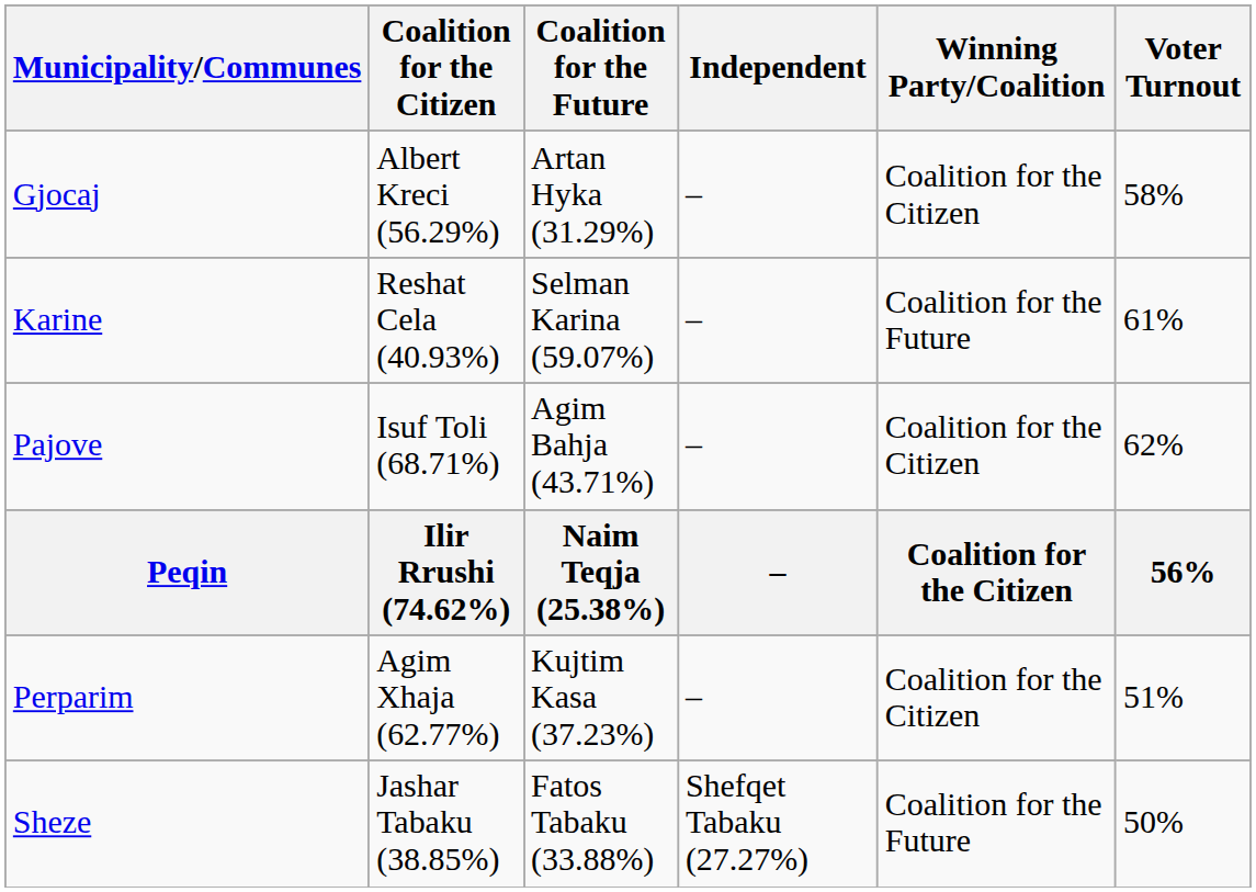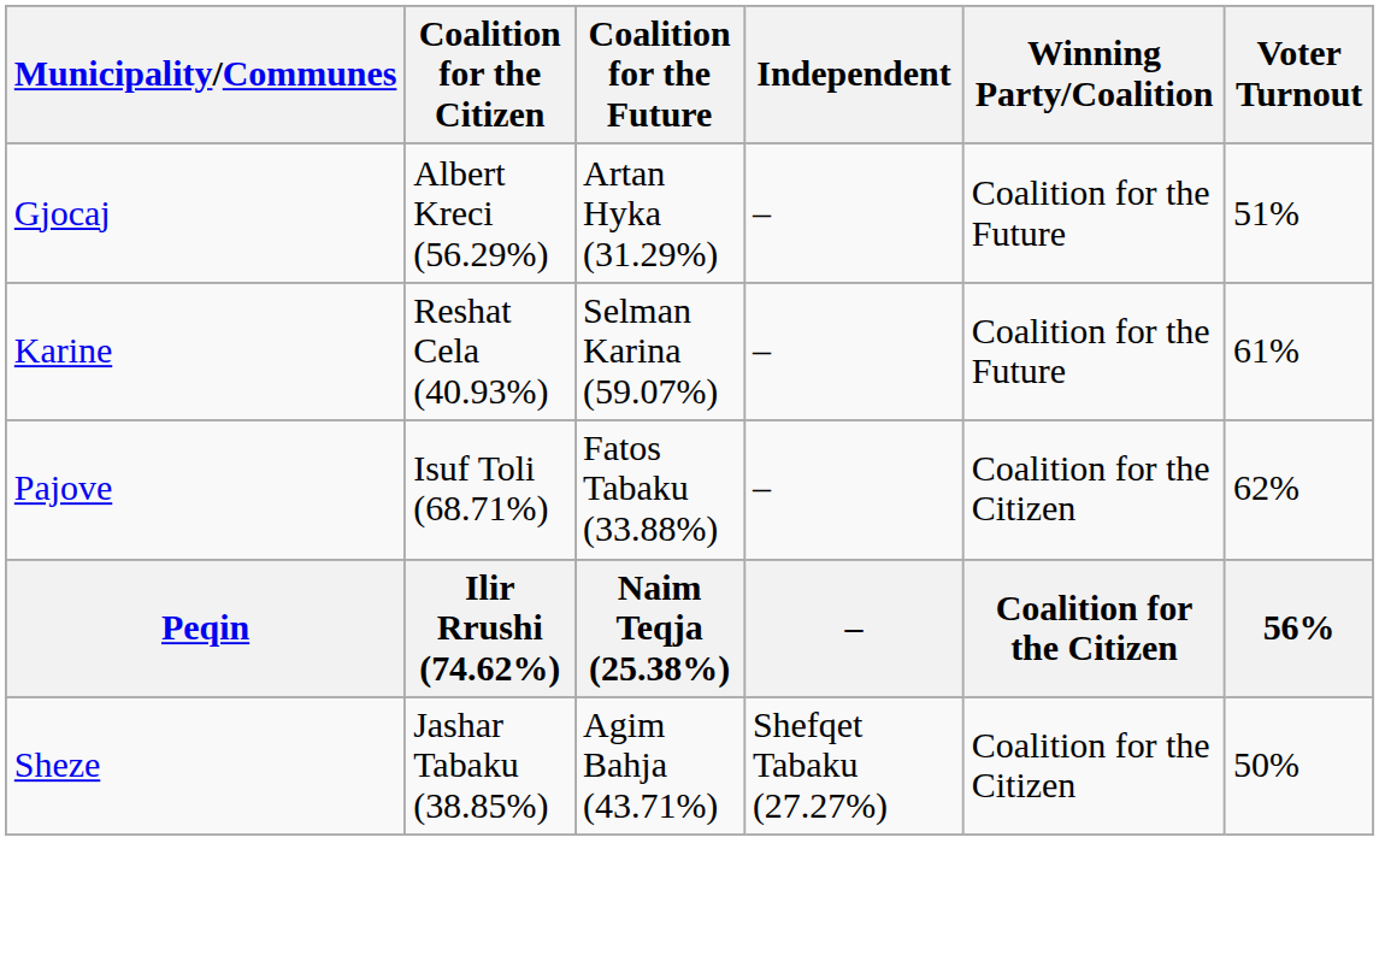Gjocaj | Winning Party/Coalition: Coalition for the Citizen -> Coalition for the Future
Gjocaj | Voter Turnout: 58% -> 51%
Pajove | Coalition for the Future: Agim Bahja (43.71%) -> Fatos Tabaku (33.88%)
- row: Perparim | Agim Xhaja (62.77%) | Kujtim Kasa (37.23%) | – | Coalition for the Citizen | 51%
Sheze | Coalition for the Future: Fatos Tabaku (33.88%) -> Agim Bahja (43.71%)
Sheze | Winning Party/Coalition: Coalition for the Future -> Coalition for the Citizen
